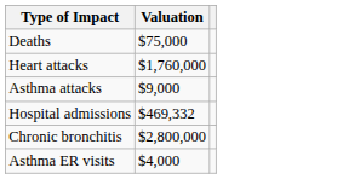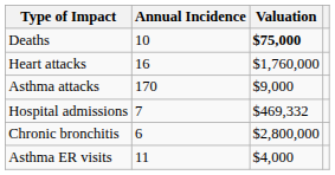+ column: Annual Incidence | 10 | 16 | 170 | 7 | 6 | 11
Deaths | Valuation: normal -> bold
